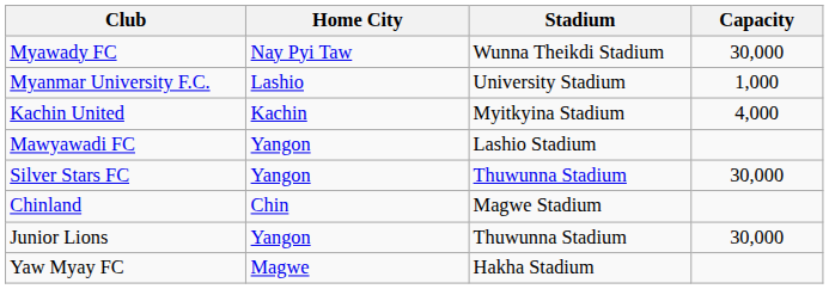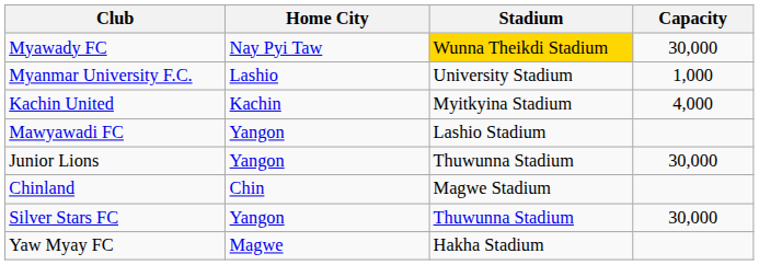Myawady FC | Stadium: no background -> gold background
rows swapped: Silver Stars FC <-> Junior Lions
